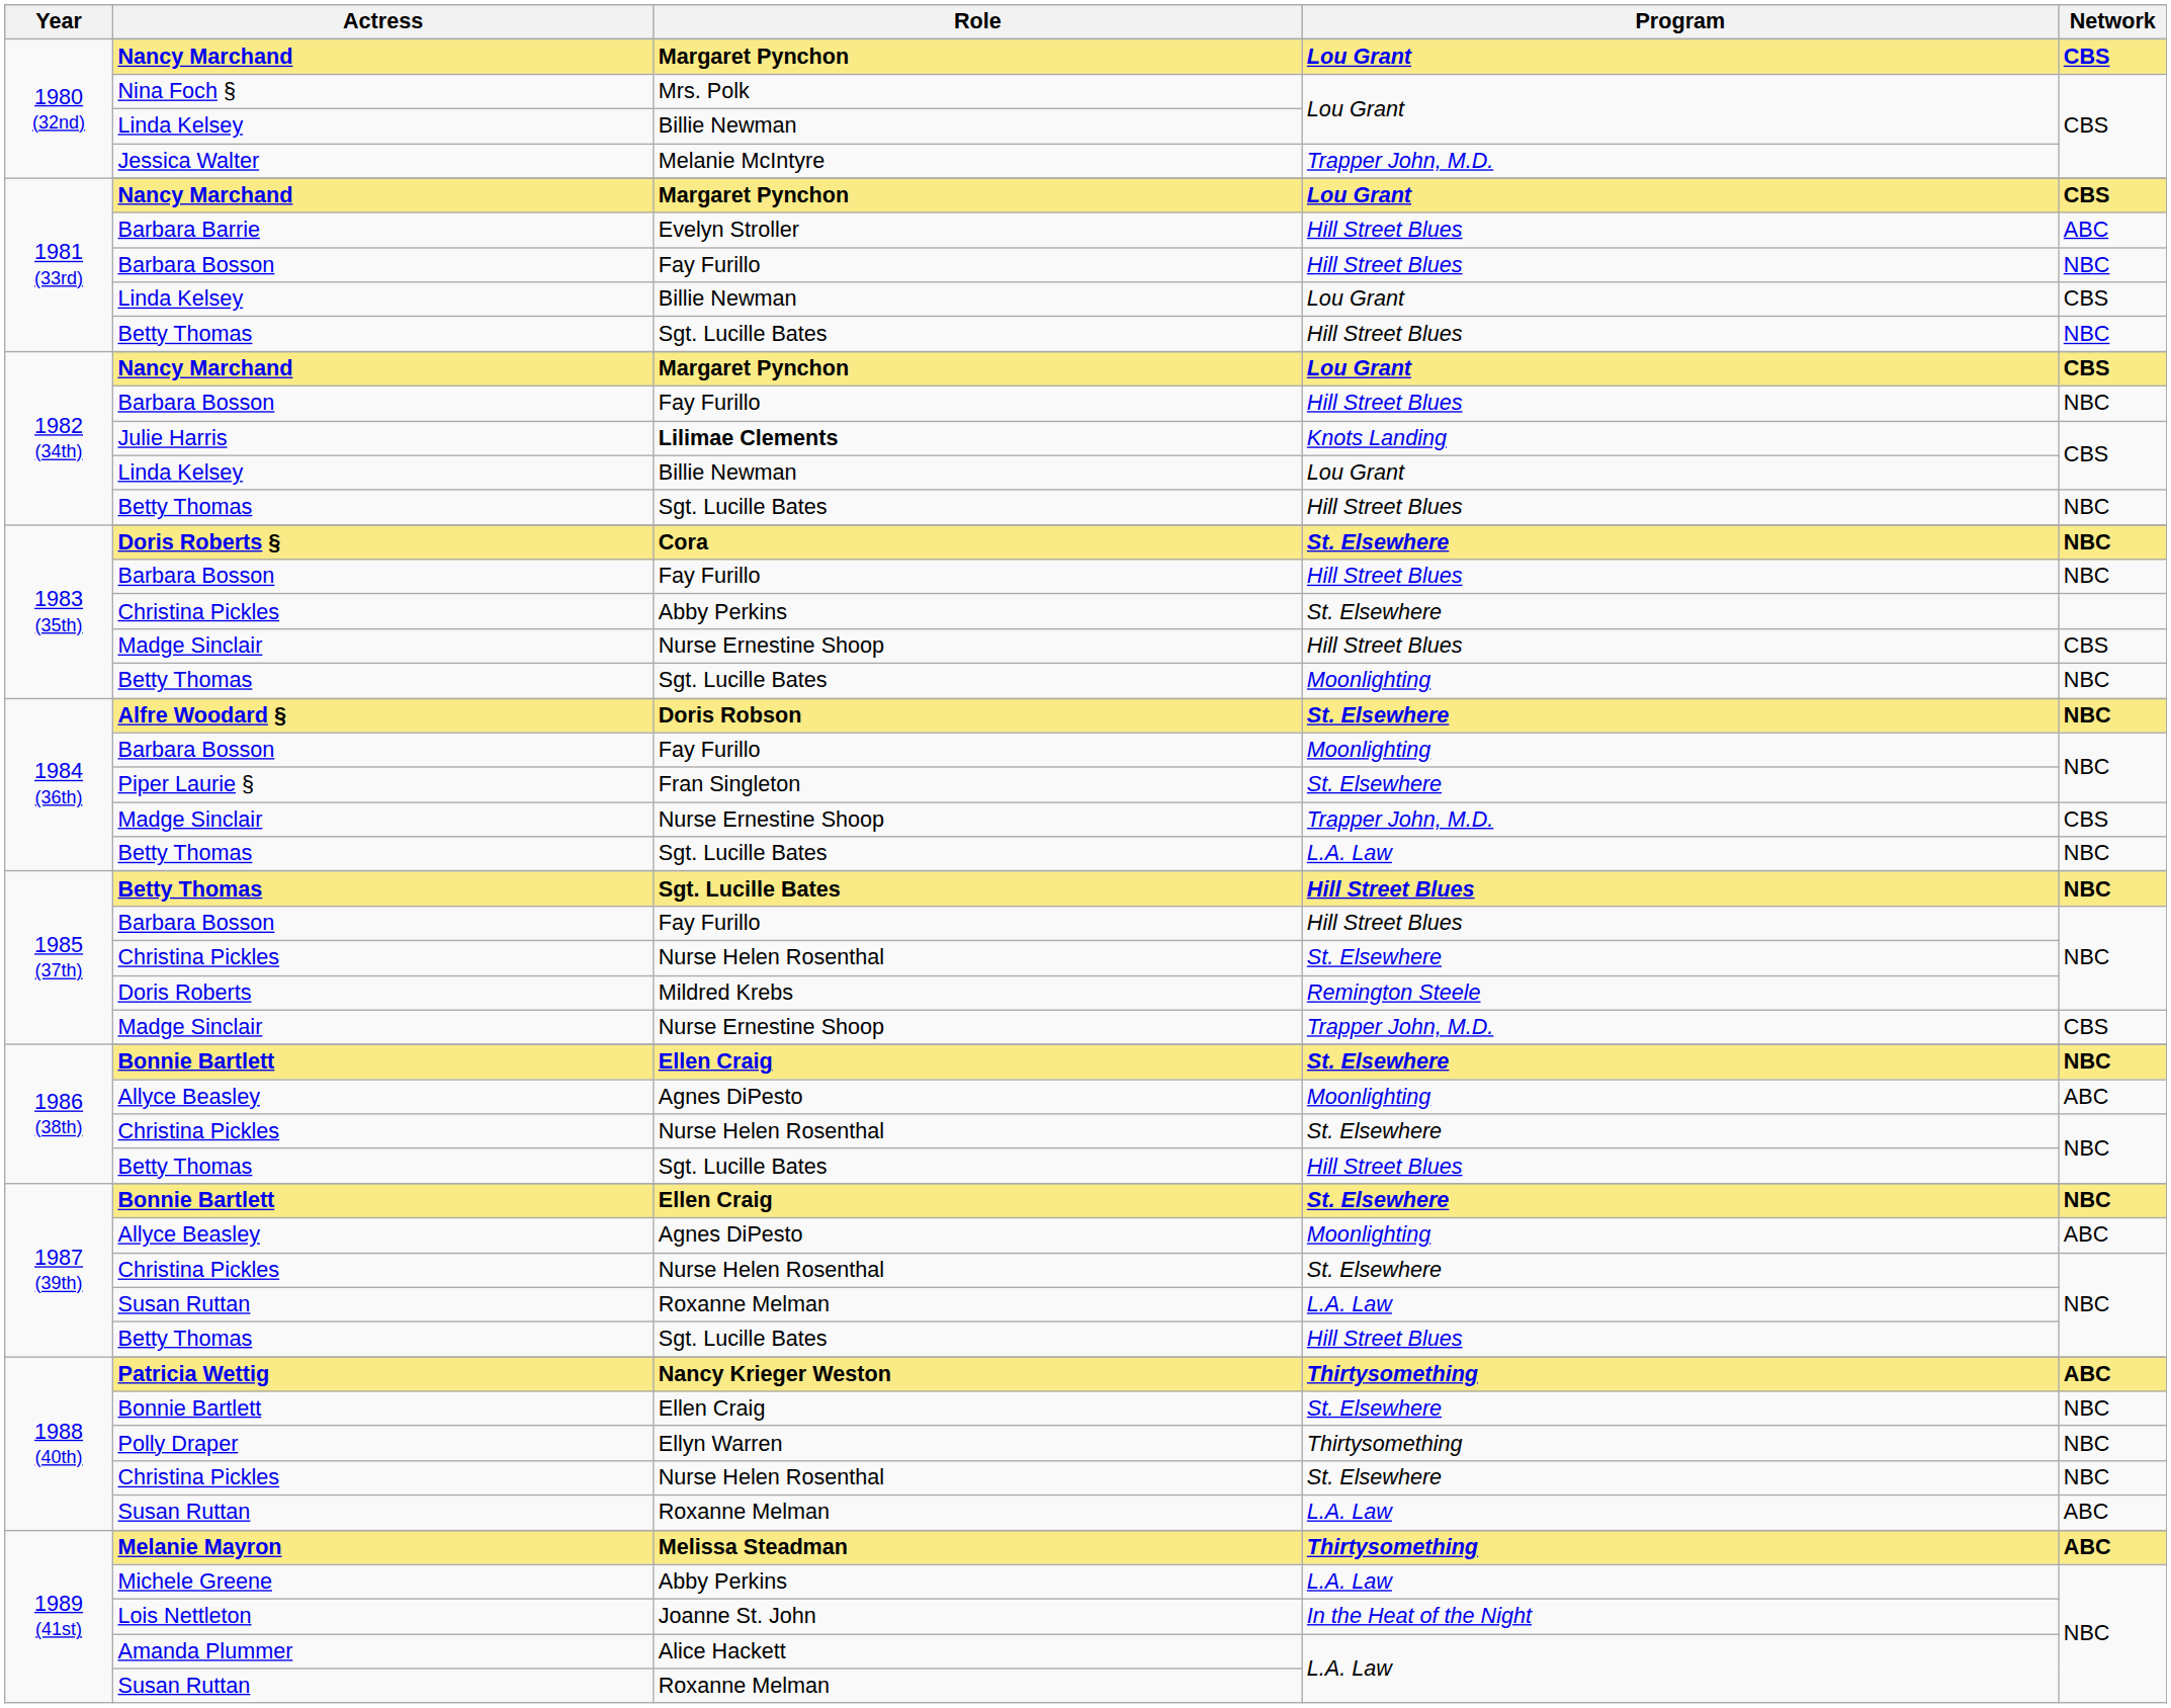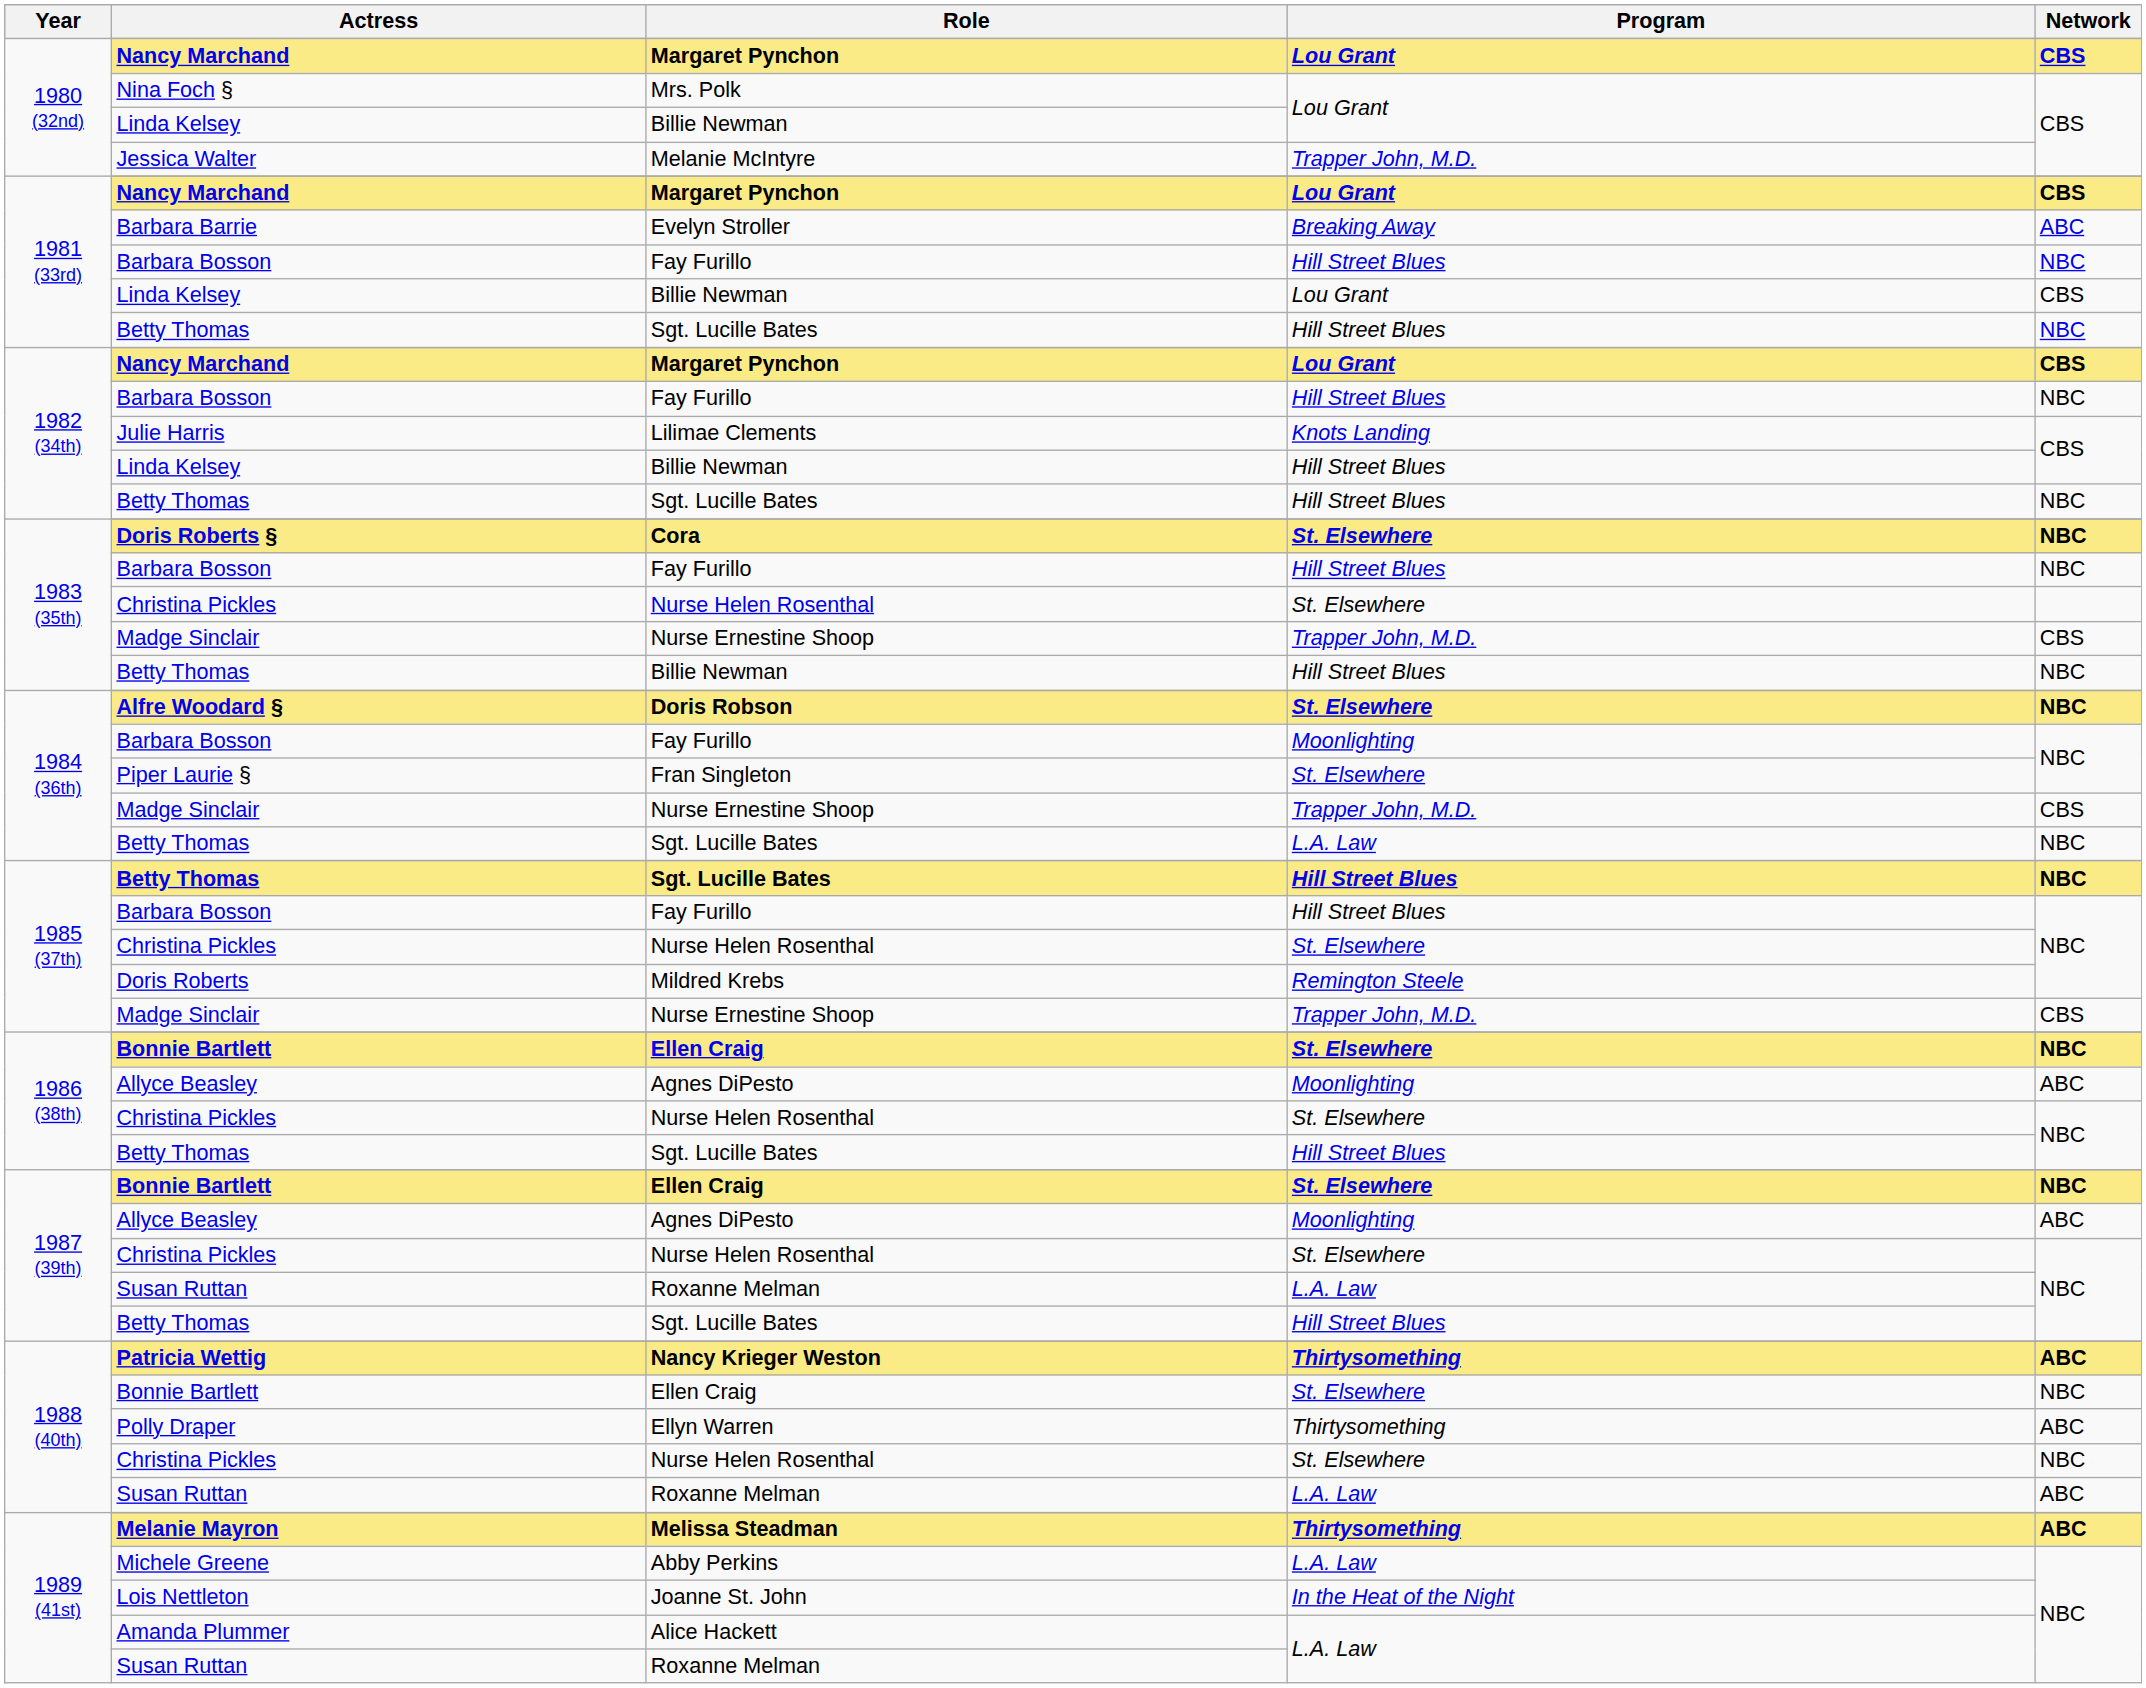Barbara Barrie | Program: Hill Street Blues -> Breaking Away
Julie Harris | Role: bold -> normal
1982 (34th) / Linda Kelsey | Program: Lou Grant -> Hill Street Blues
1983 (35th) / Christina Pickles | Role: Abby Perkins -> Nurse Helen Rosenthal
1983 (35th) / Madge Sinclair | Program: Hill Street Blues -> Trapper John, M.D.
1983 (35th) / Betty Thomas | Role: Sgt. Lucille Bates -> Billie Newman
1983 (35th) / Betty Thomas | Program: Moonlighting -> Hill Street Blues
Polly Draper | Network: NBC -> ABC
